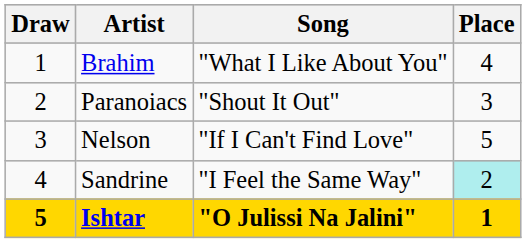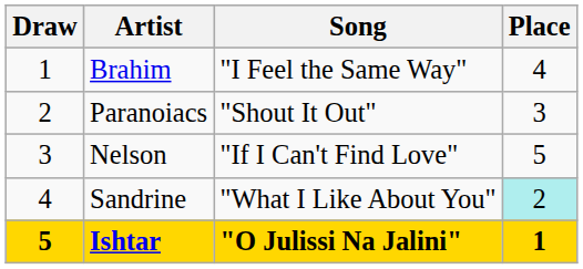Brahim | Song: "What I Like About You" -> "I Feel the Same Way"
Sandrine | Song: "I Feel the Same Way" -> "What I Like About You"
